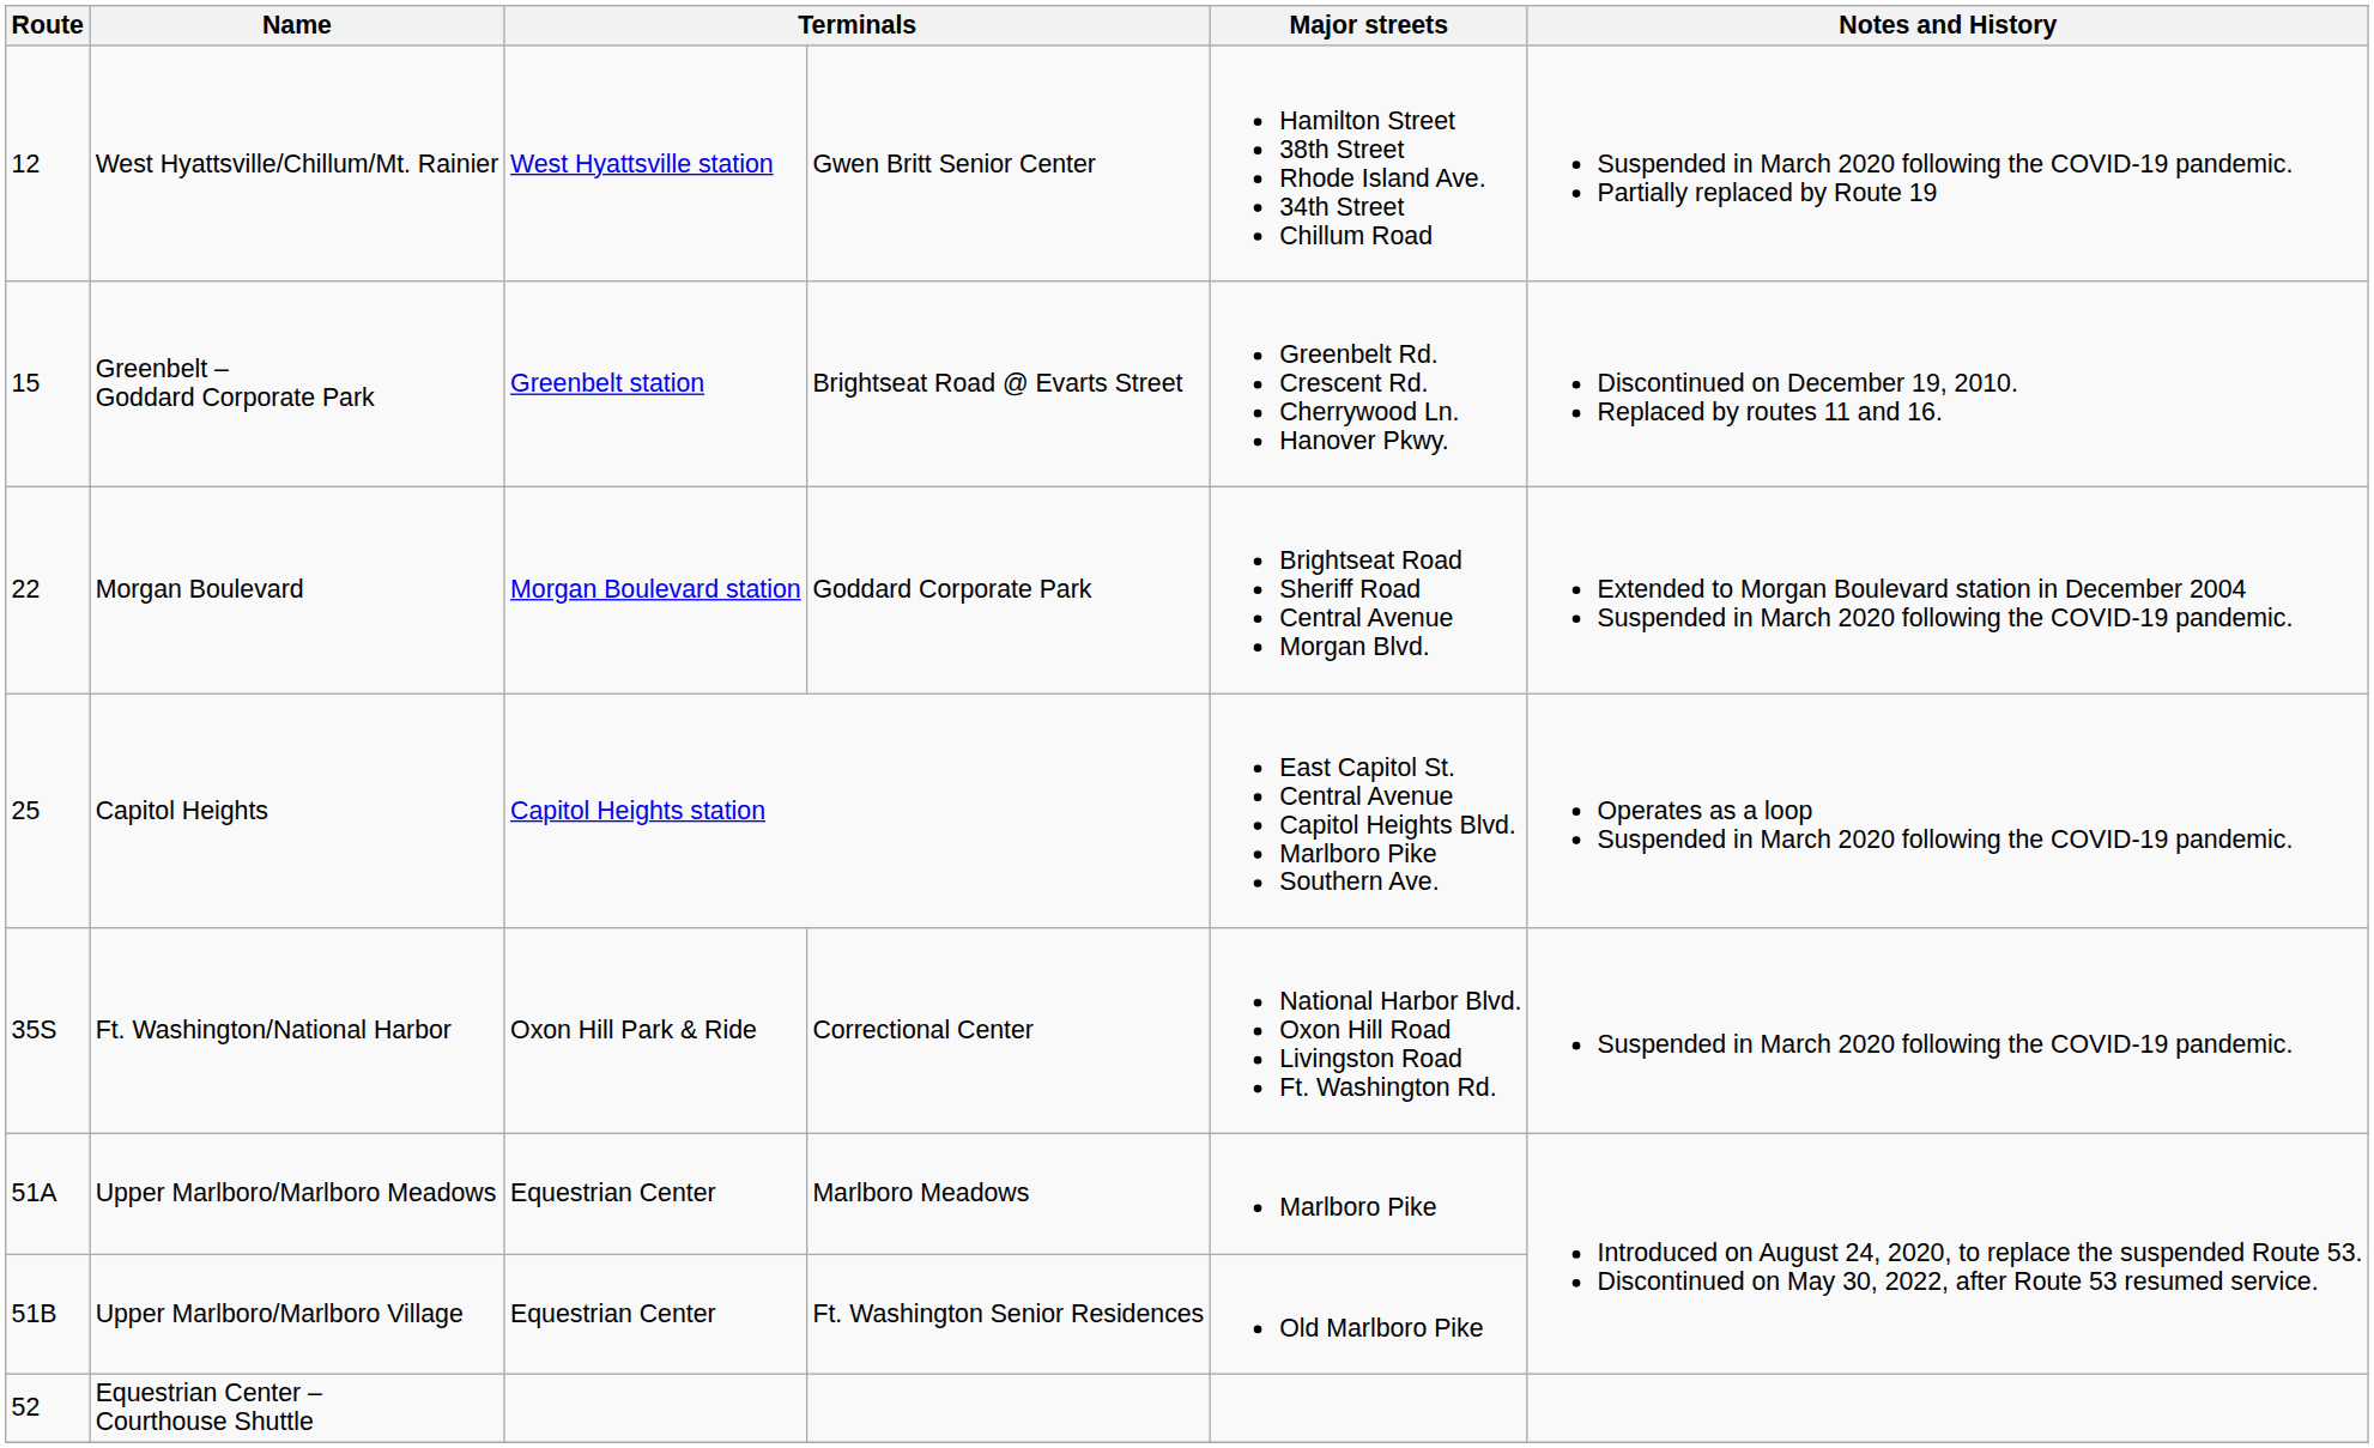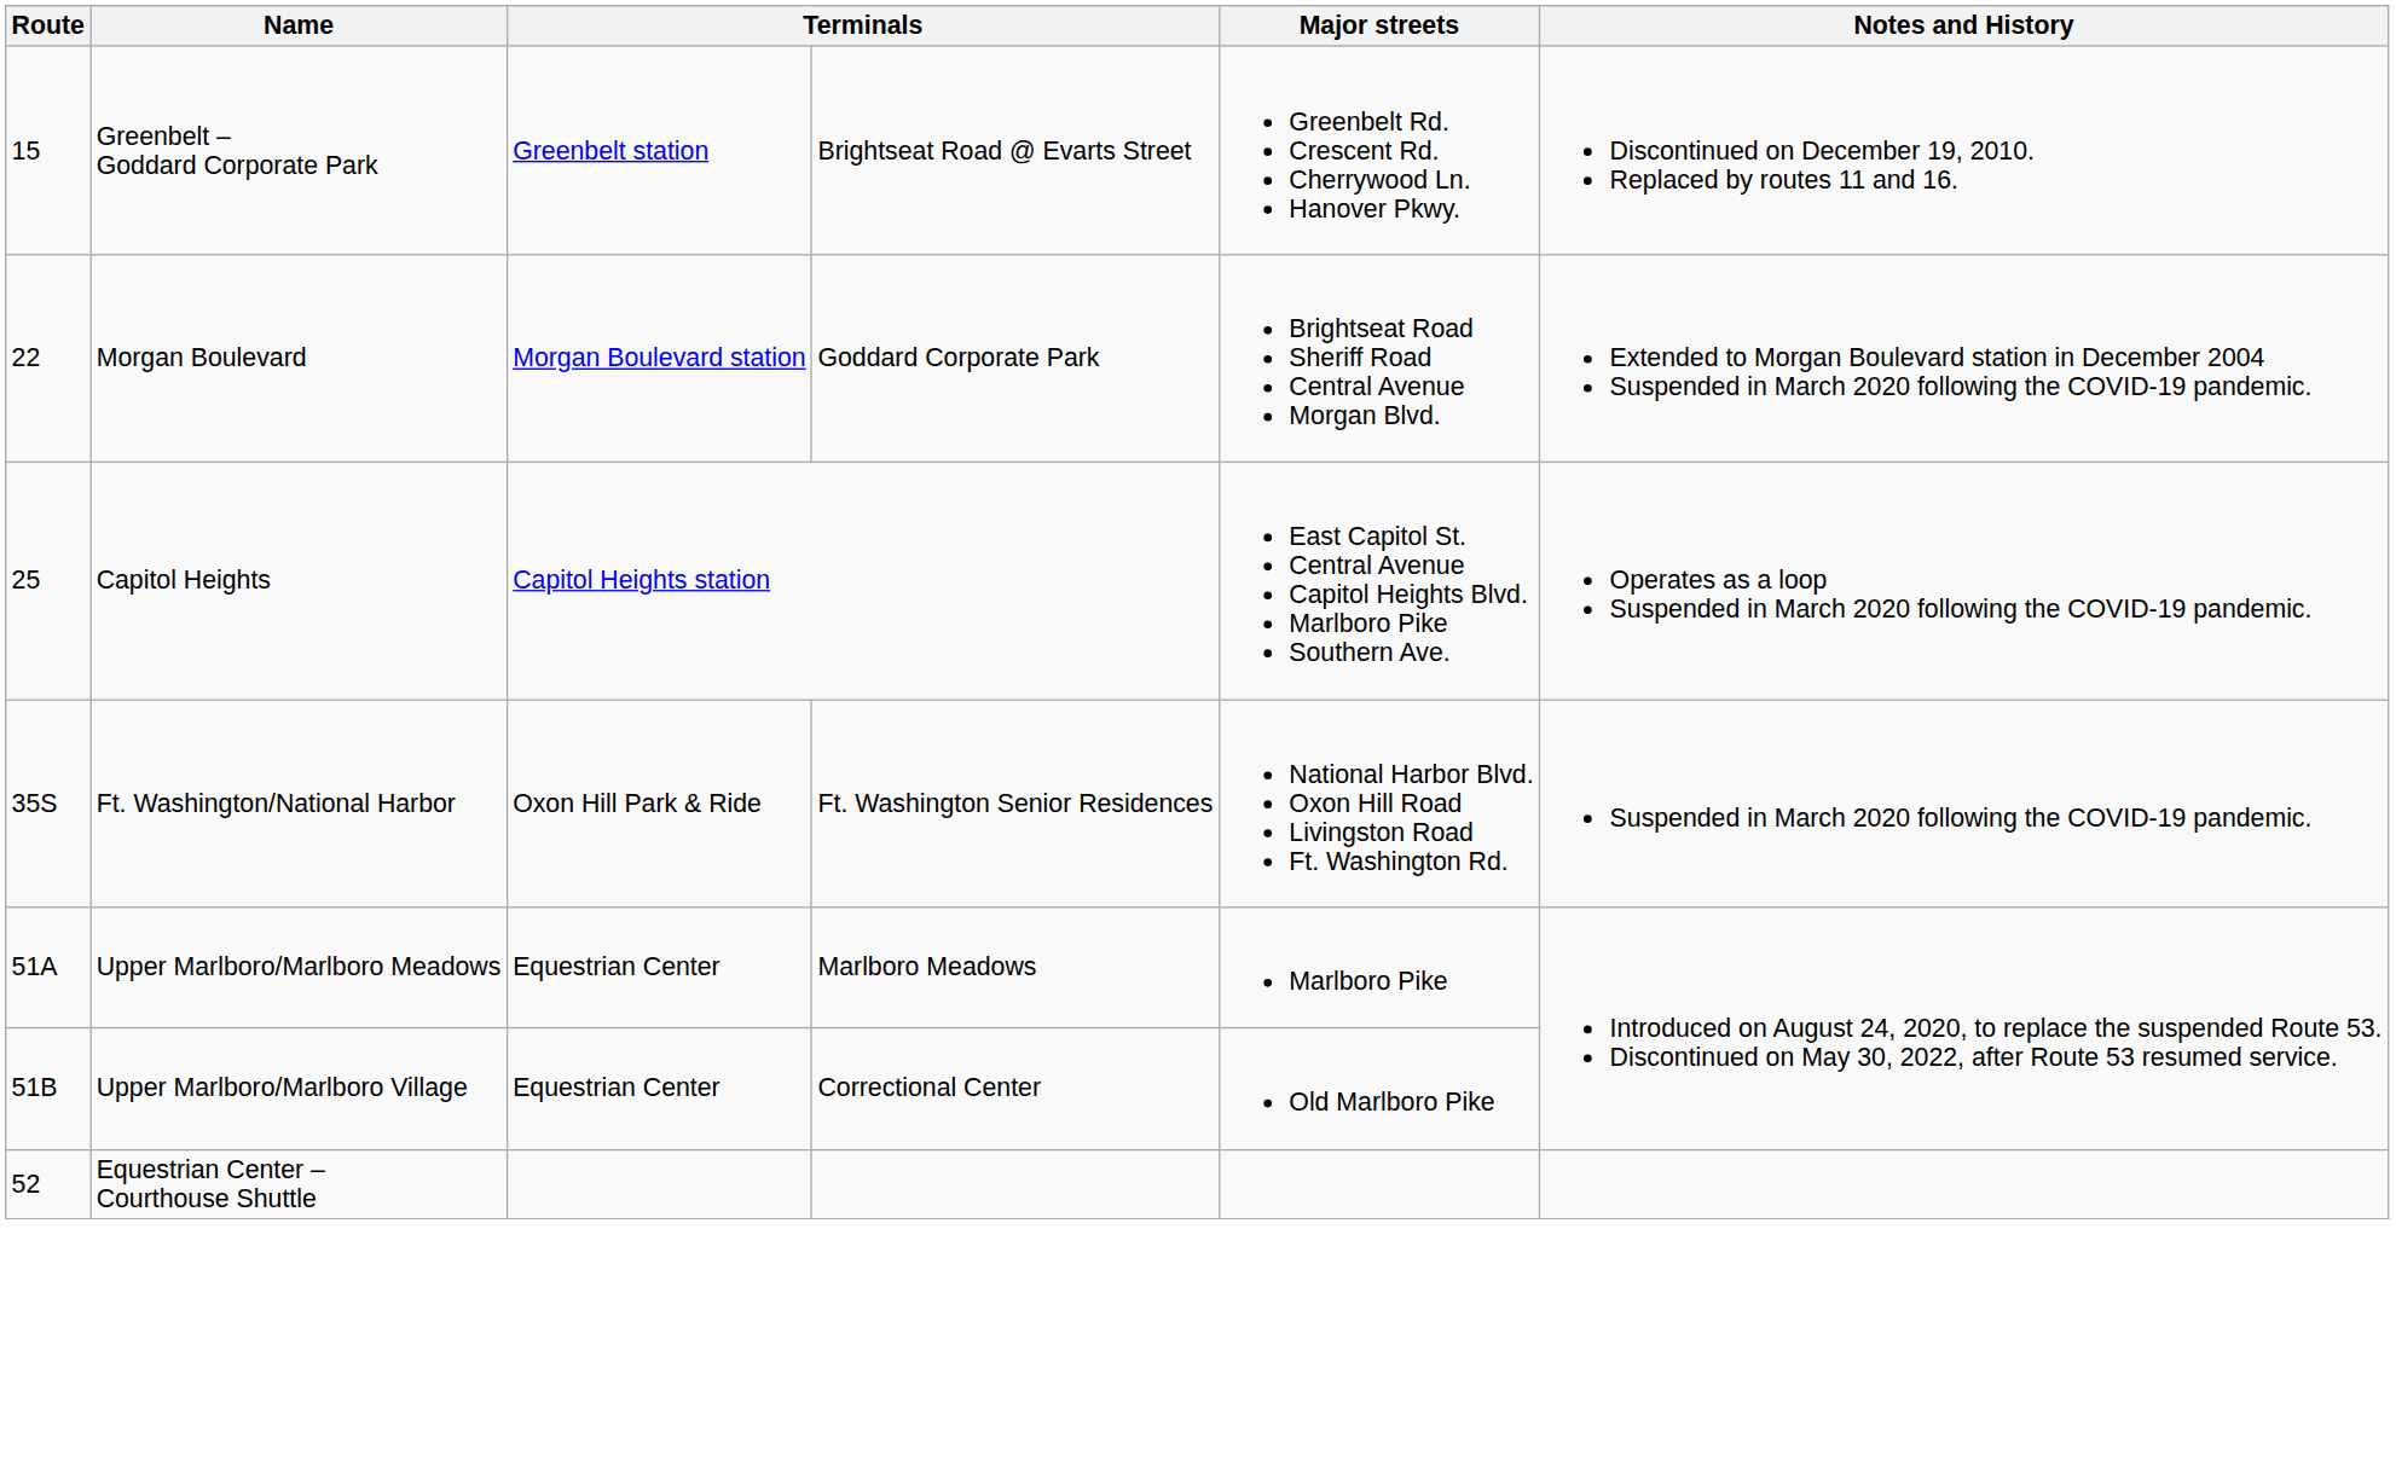- row: 12 | West Hyattsville/Chillum/Mt. Rainier | West Hyattsville station | Gwen Britt Senior Center | Hamilton Street 38th Street Rhode Island Ave. 34th Street Chillum Road | Suspended in March 2020 following the COVID-19 pandemic. Partially replaced by Route 19
Ft. Washington/National Harbor | column 4: Correctional Center -> Ft. Washington Senior Residences
Upper Marlboro/Marlboro Village | column 4: Ft. Washington Senior Residences -> Correctional Center
